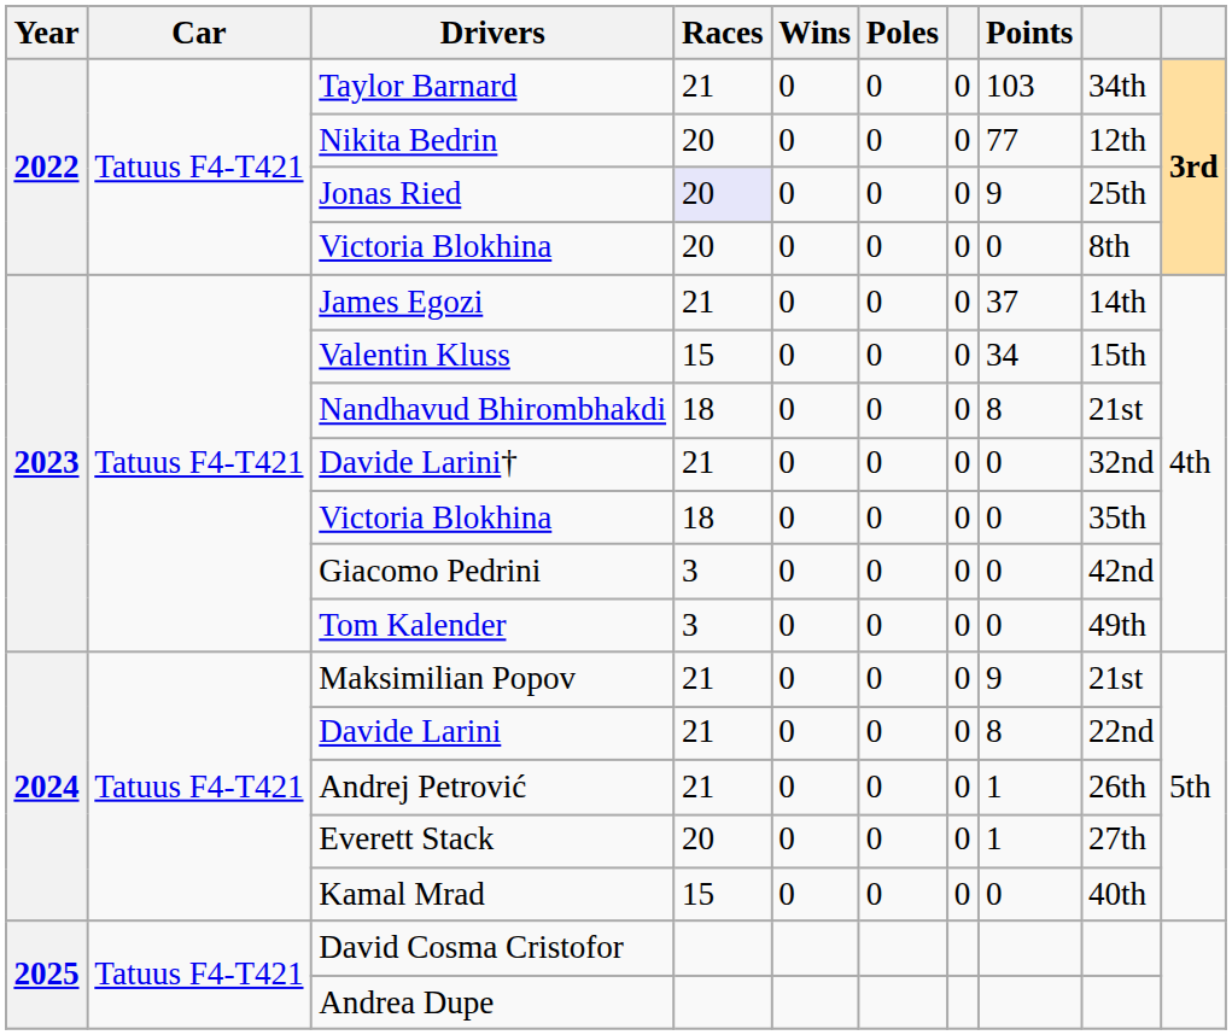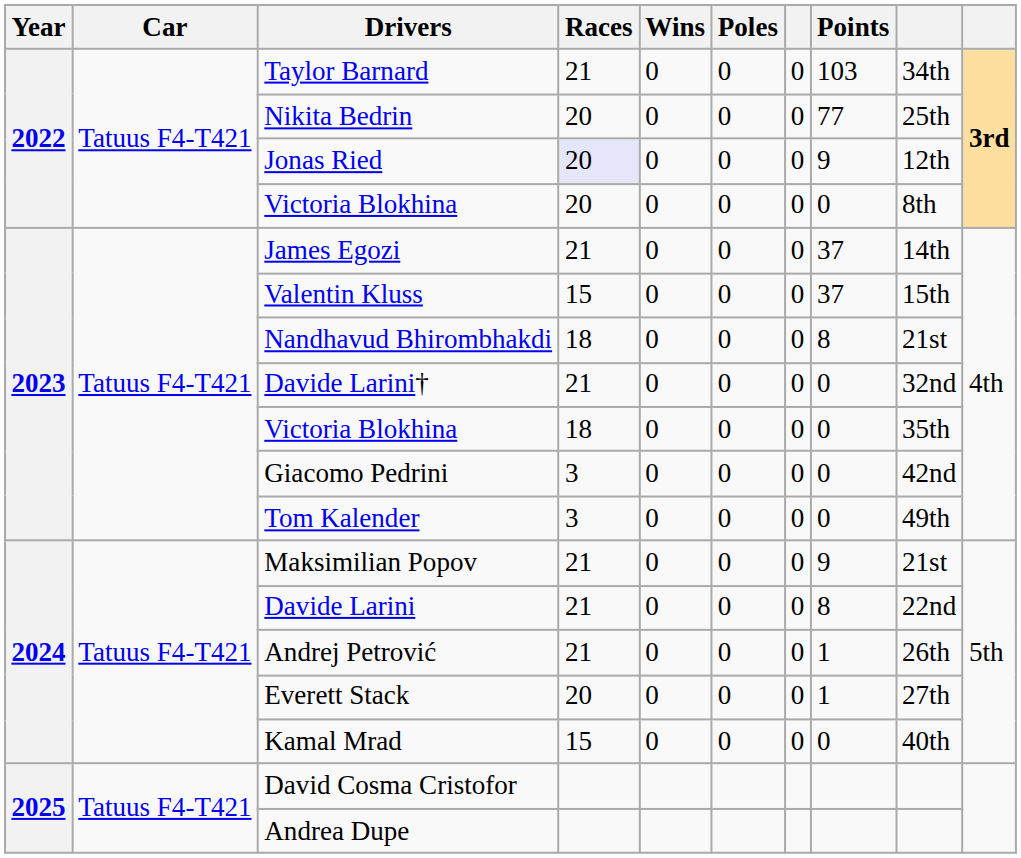Nikita Bedrin | column 9: 12th -> 25th
Jonas Ried | column 9: 25th -> 12th
Valentin Kluss | Points: 34 -> 37
